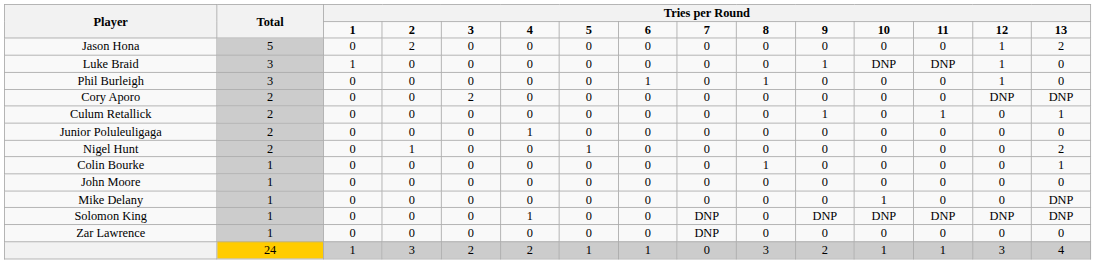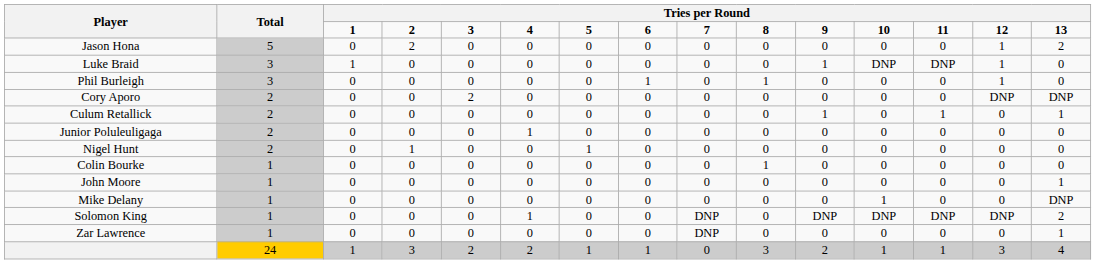Nigel Hunt | column 15: 2 -> 0
Colin Bourke | column 15: 1 -> 0
John Moore | column 15: 0 -> 1
Solomon King | column 15: DNP -> 2
Zar Lawrence | column 15: 0 -> 1
